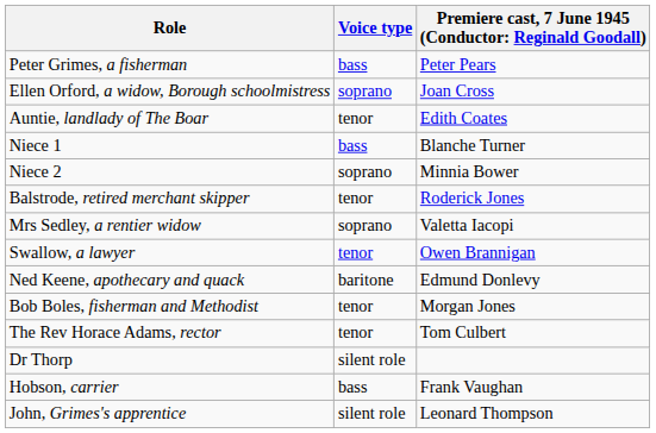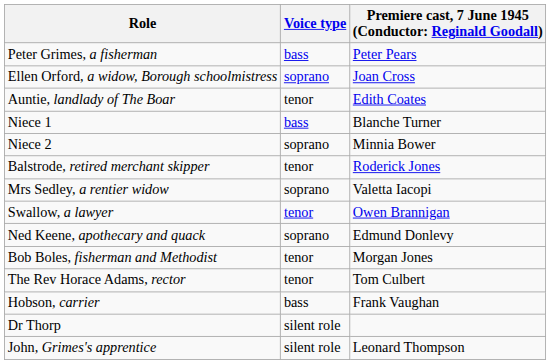Ned Keene, apothecary and quack | Voice type: baritone -> soprano
rows swapped: Hobson, carrier <-> Dr Thorp
